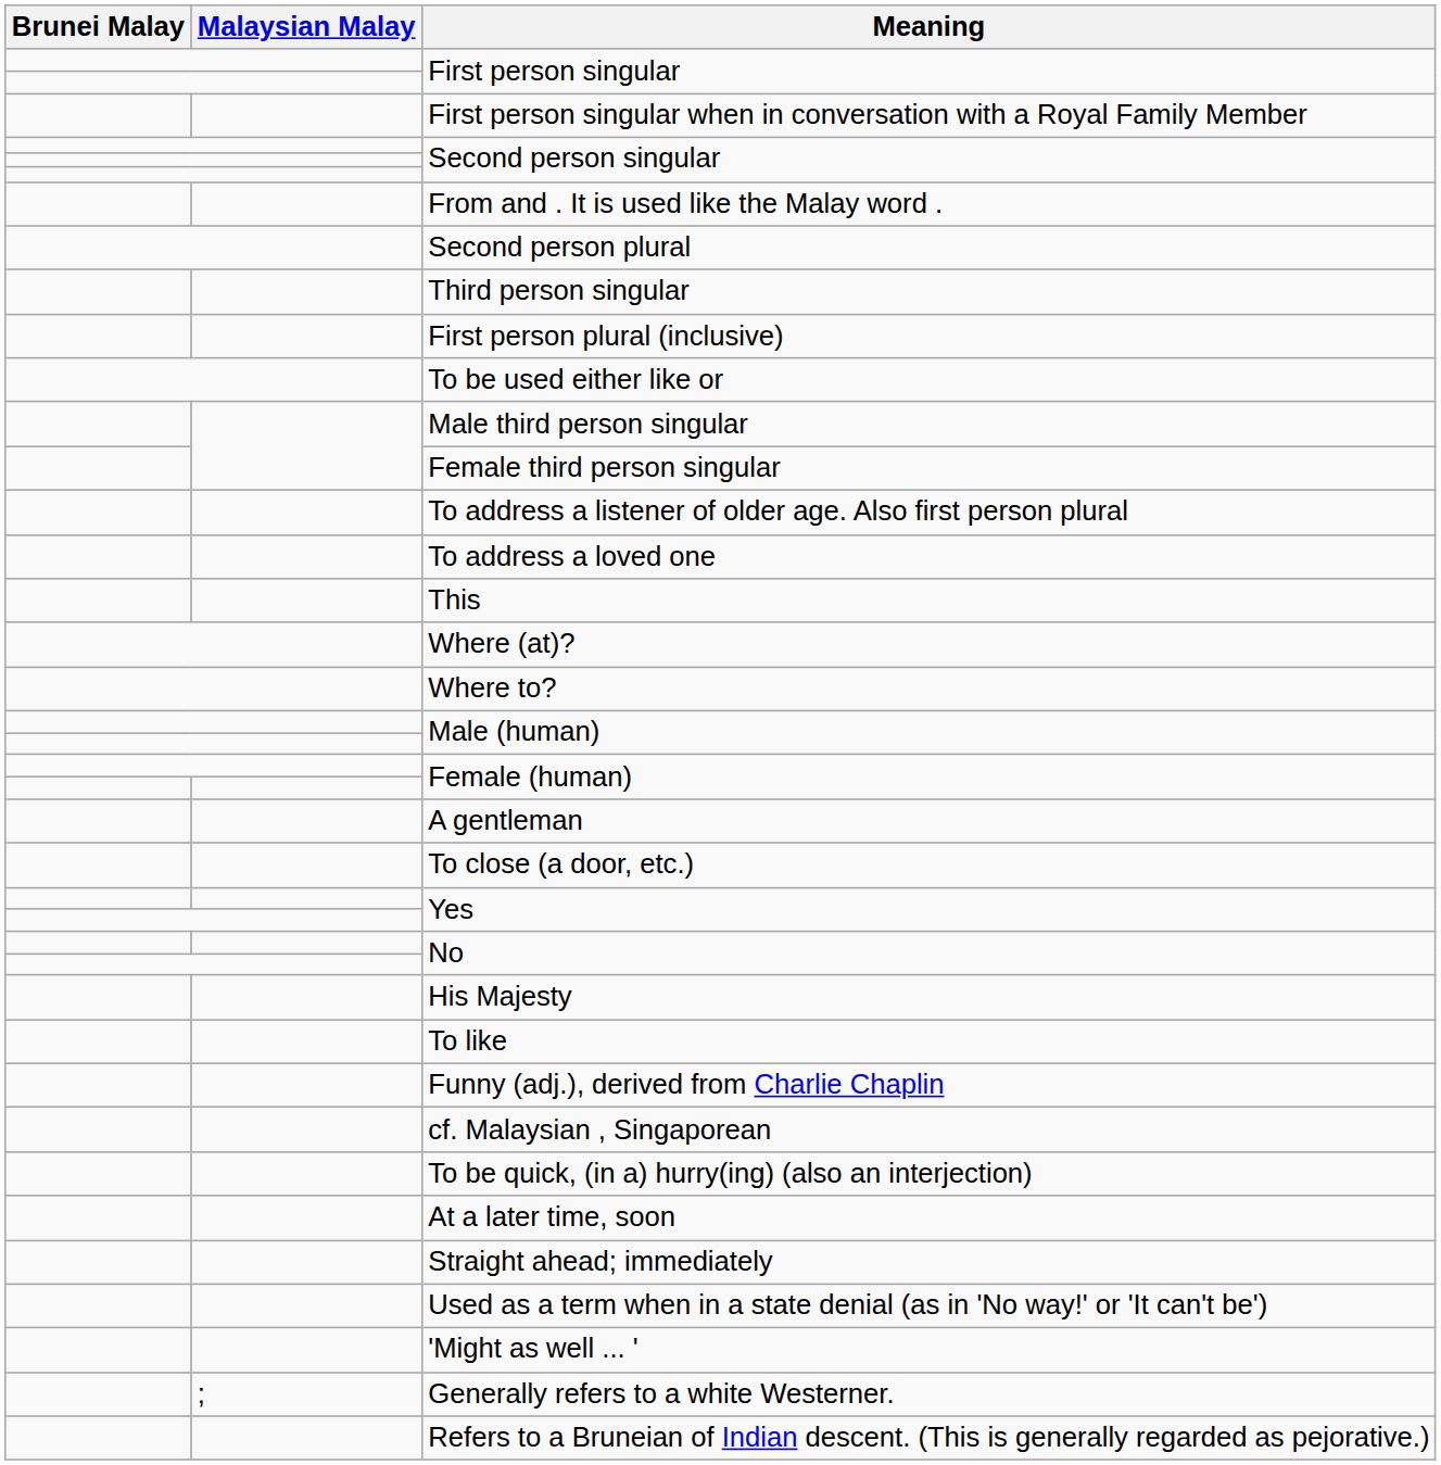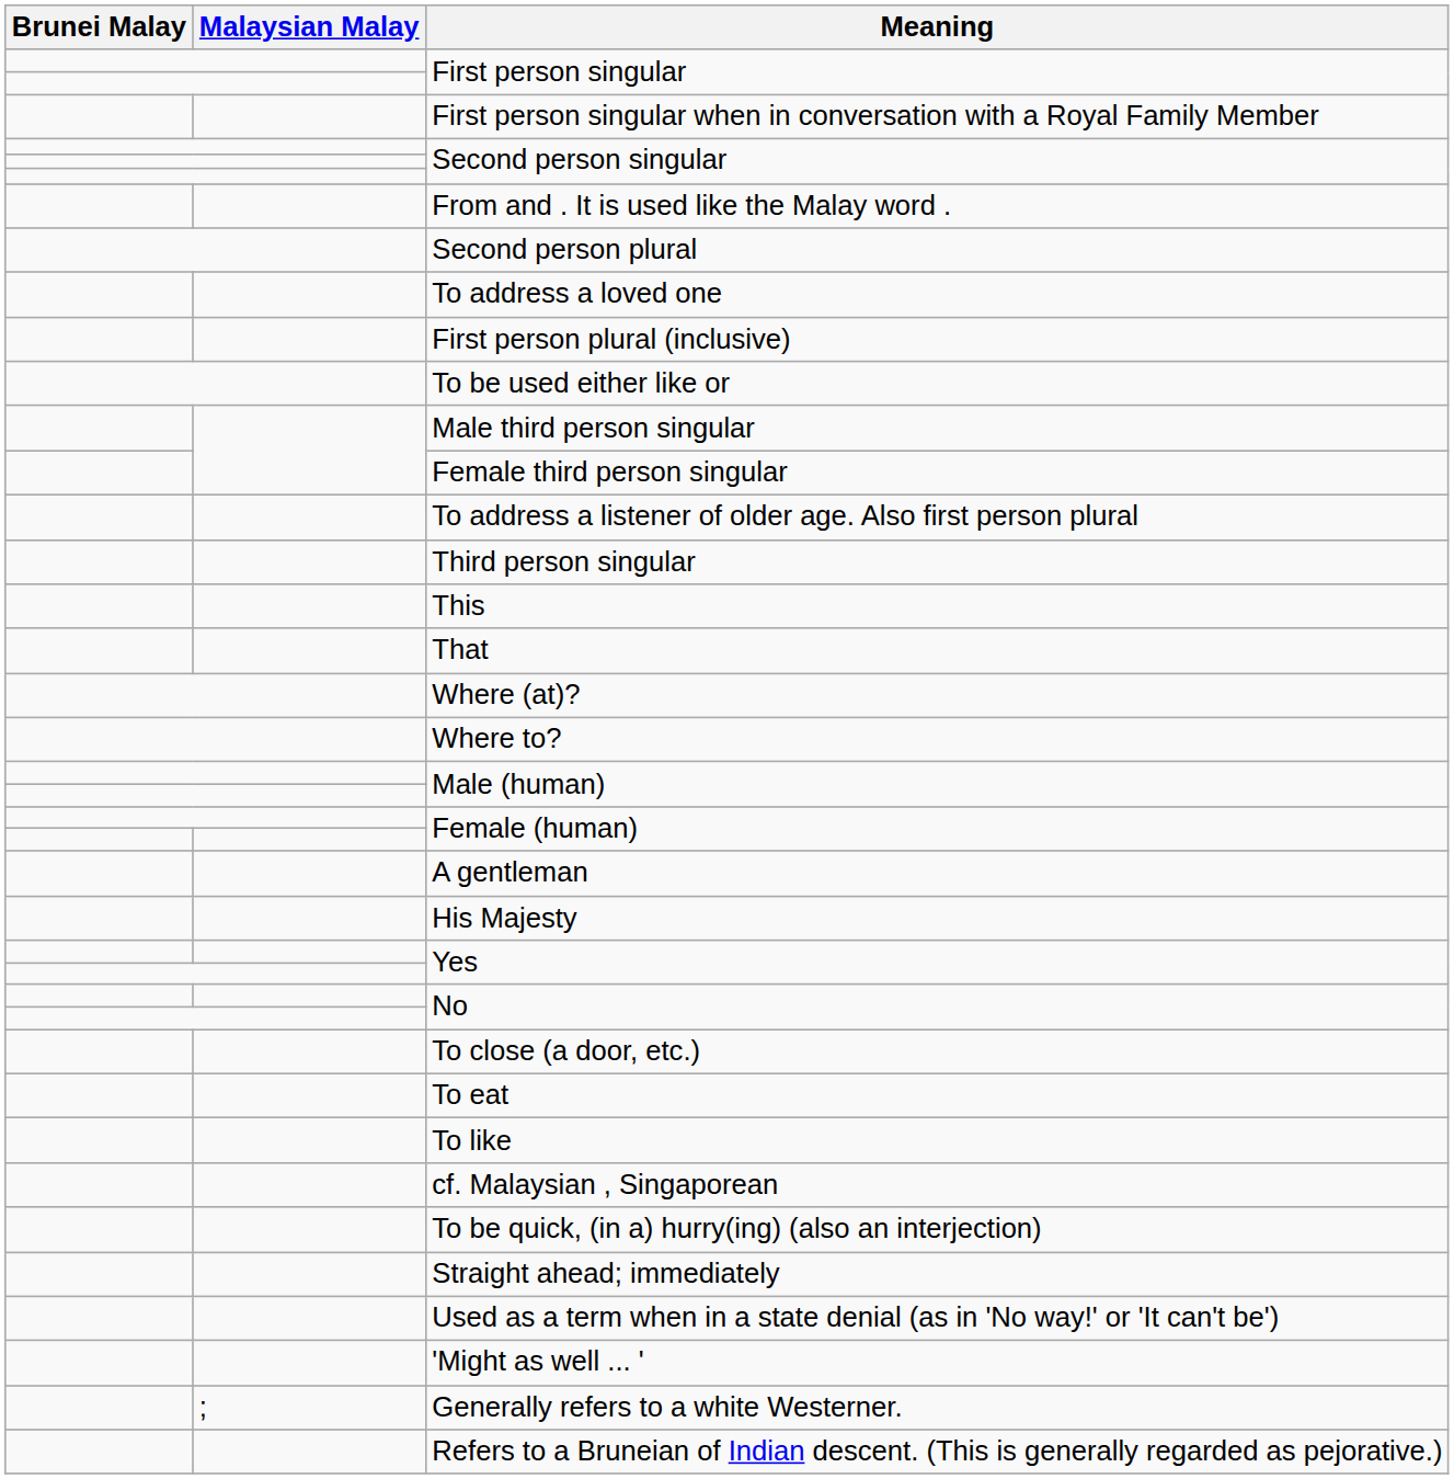rows swapped: Third person singular <-> To address a loved one
+ row: That
rows swapped: His Majesty <-> To close (a door, etc.)
+ row: To eat
- row: Funny (adj.), derived from Charlie Chaplin
- row: At a later time, soon
